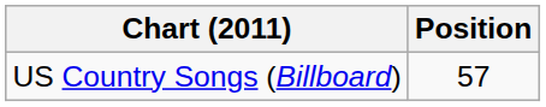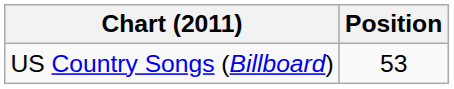US Country Songs (Billboard) | Position: 57 -> 53
